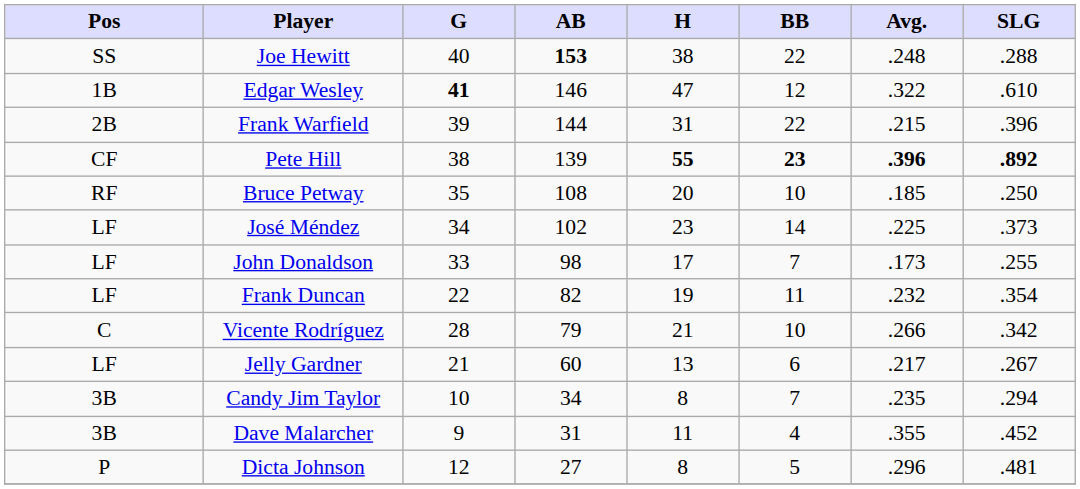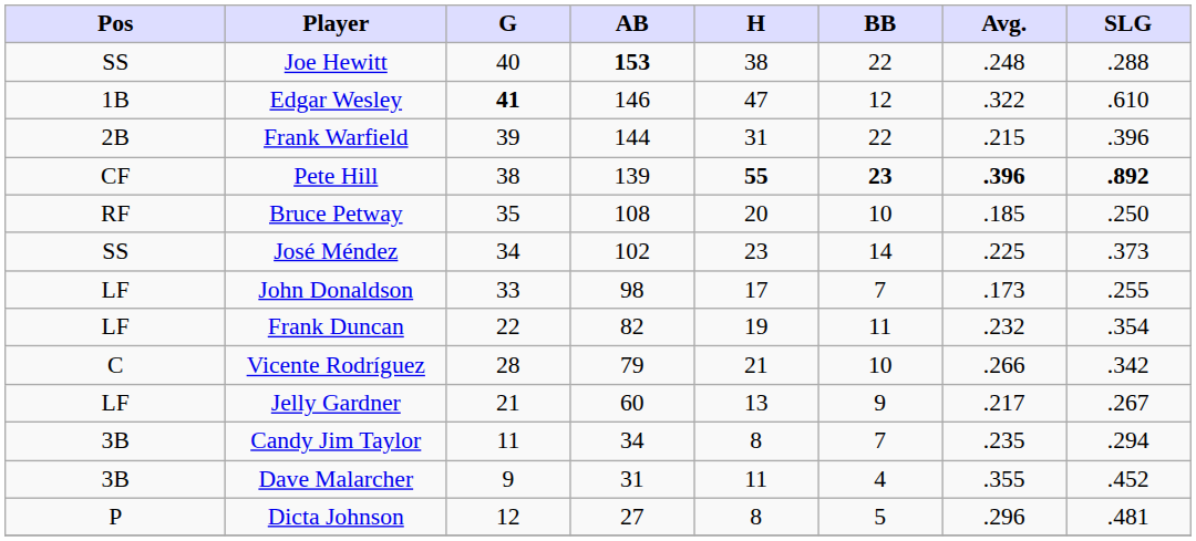José Méndez | Pos: LF -> SS
Jelly Gardner | BB: 6 -> 9
Candy Jim Taylor | G: 10 -> 11
